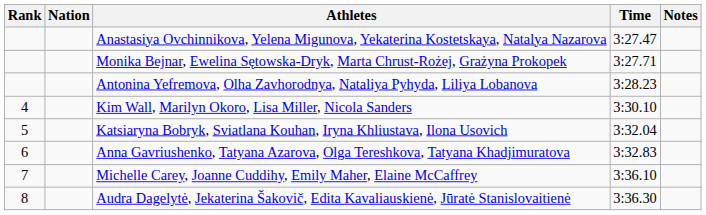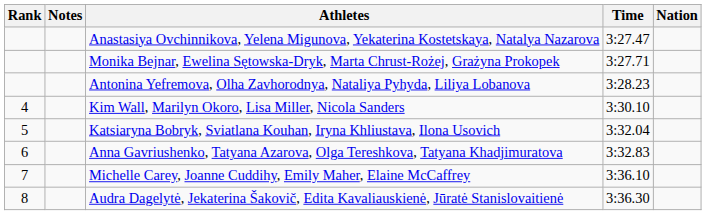columns swapped: Nation <-> Notes
